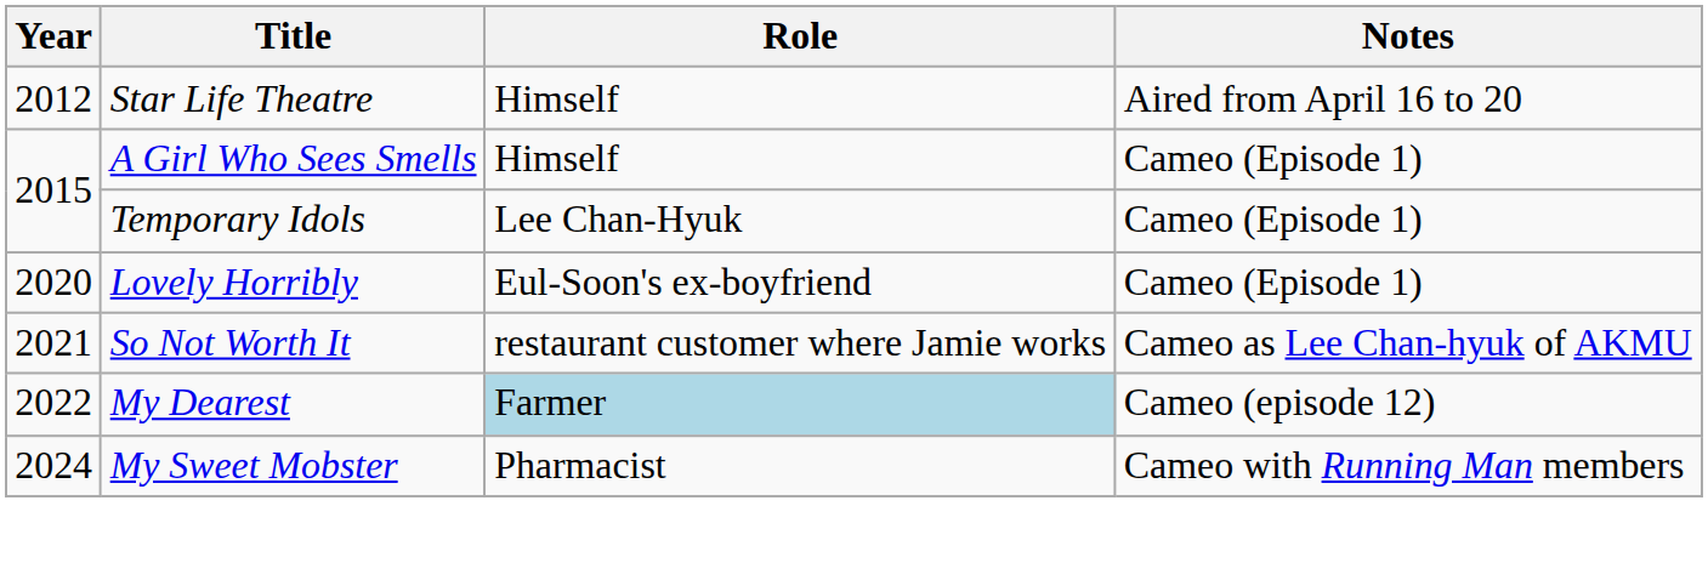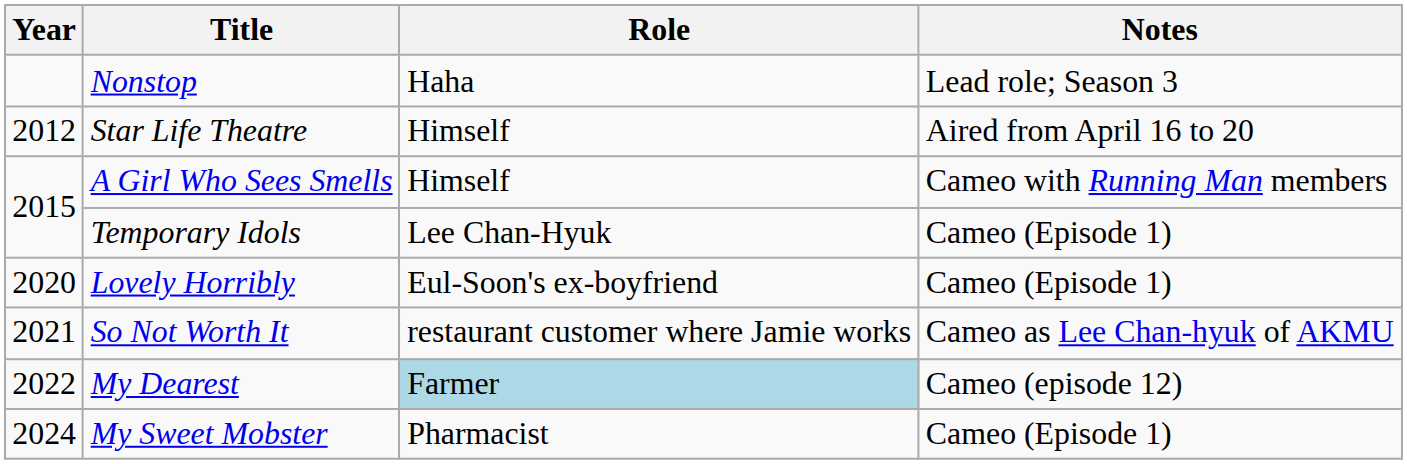+ row: Nonstop | Haha | Lead role; Season 3
A Girl Who Sees Smells | Notes: Cameo (Episode 1) -> Cameo with Running Man members
My Sweet Mobster | Notes: Cameo with Running Man members -> Cameo (Episode 1)
